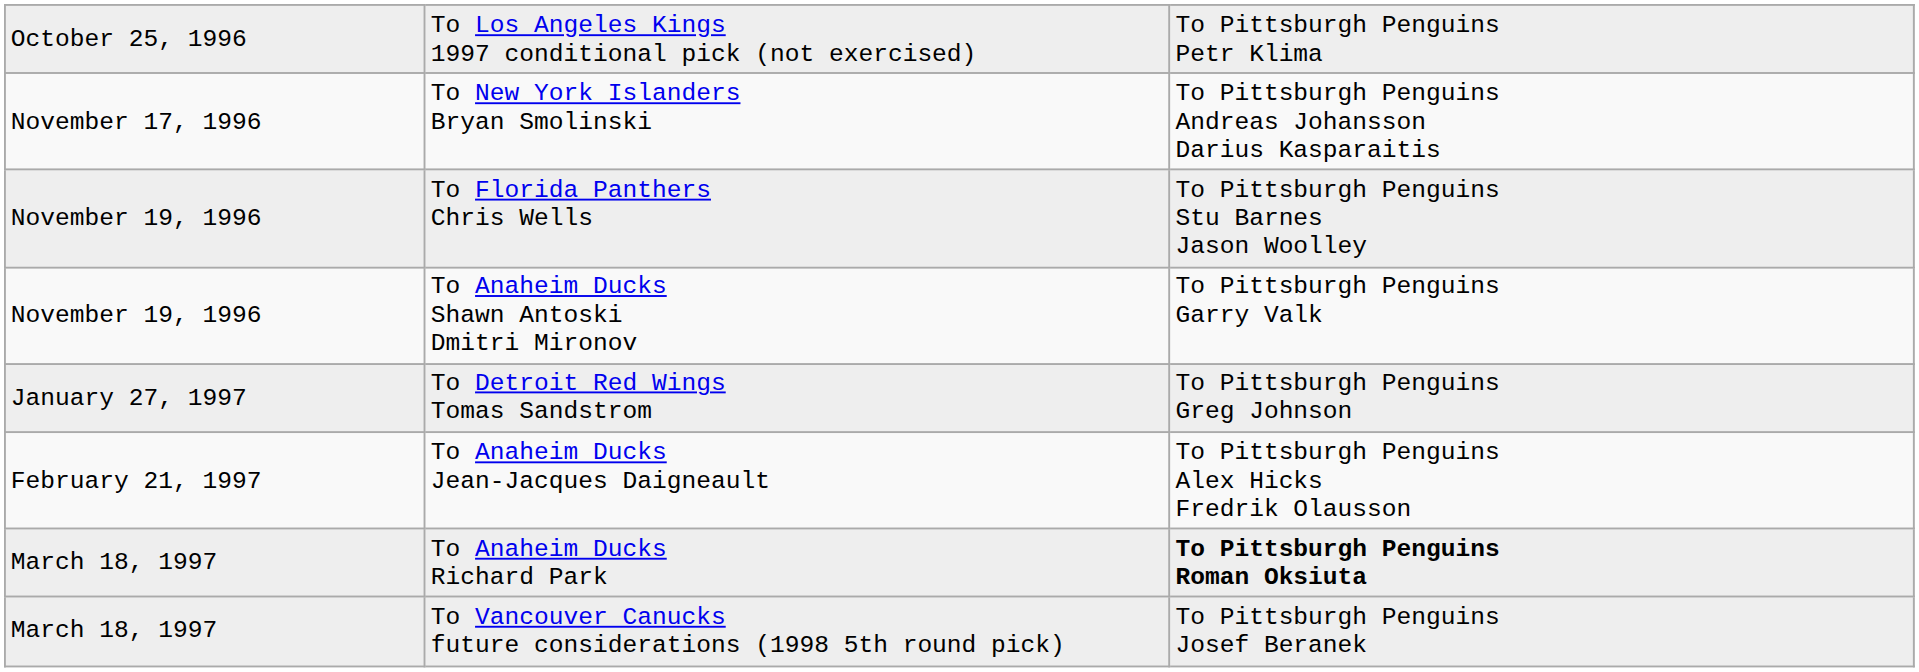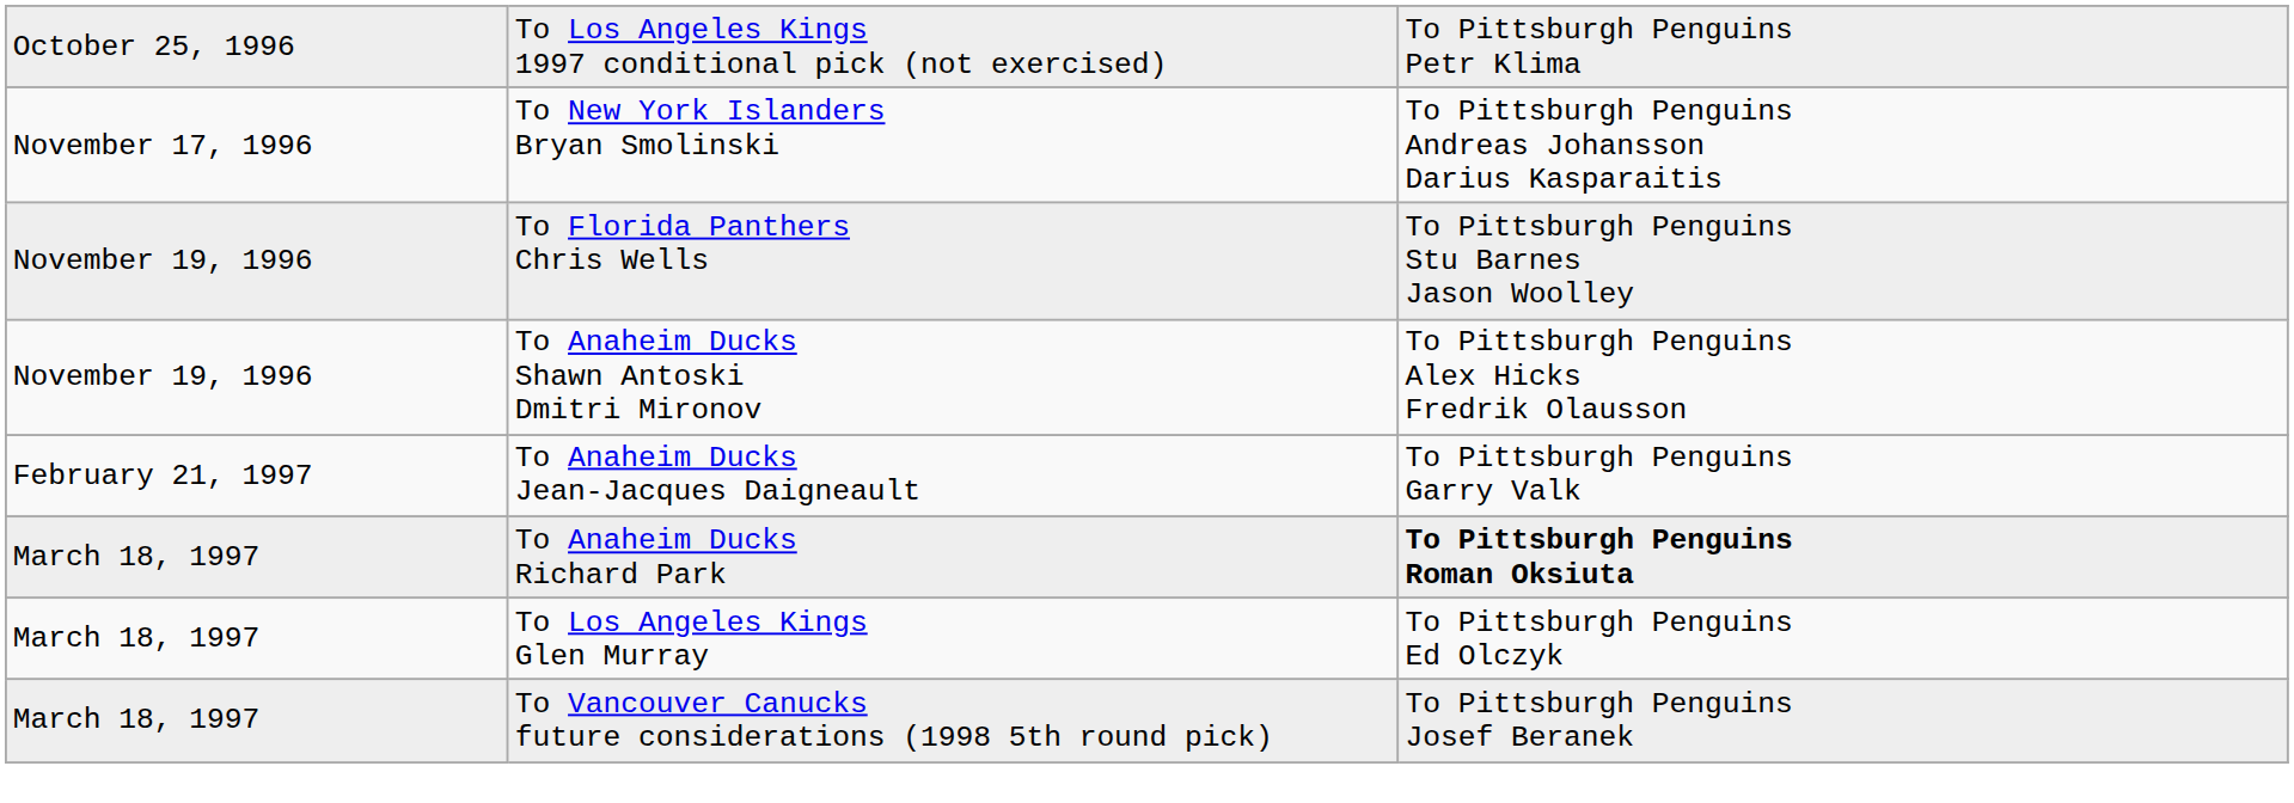To Anaheim Ducks Shawn Antoski Dmitri Mironov | column 3: To Pittsburgh Penguins Garry Valk -> To Pittsburgh Penguins Alex Hicks Fredrik Olausson
- row: January 27, 1997 | To Detroit Red Wings Tomas Sandstrom | To Pittsburgh Penguins Greg Johnson
To Anaheim Ducks Jean-Jacques Daigneault | column 3: To Pittsburgh Penguins Alex Hicks Fredrik Olausson -> To Pittsburgh Penguins Garry Valk
+ row: March 18, 1997 | To Los Angeles Kings Glen Murray | To Pittsburgh Penguins Ed Olczyk
